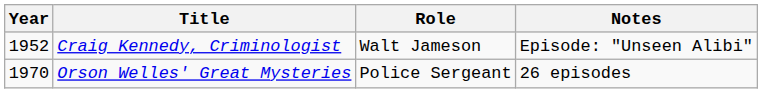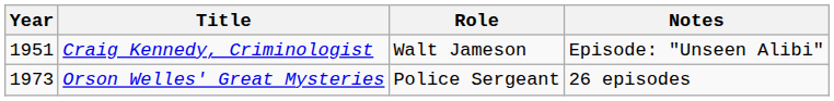Craig Kennedy, Criminologist | Year: 1952 -> 1951
Orson Welles' Great Mysteries | Year: 1970 -> 1973
